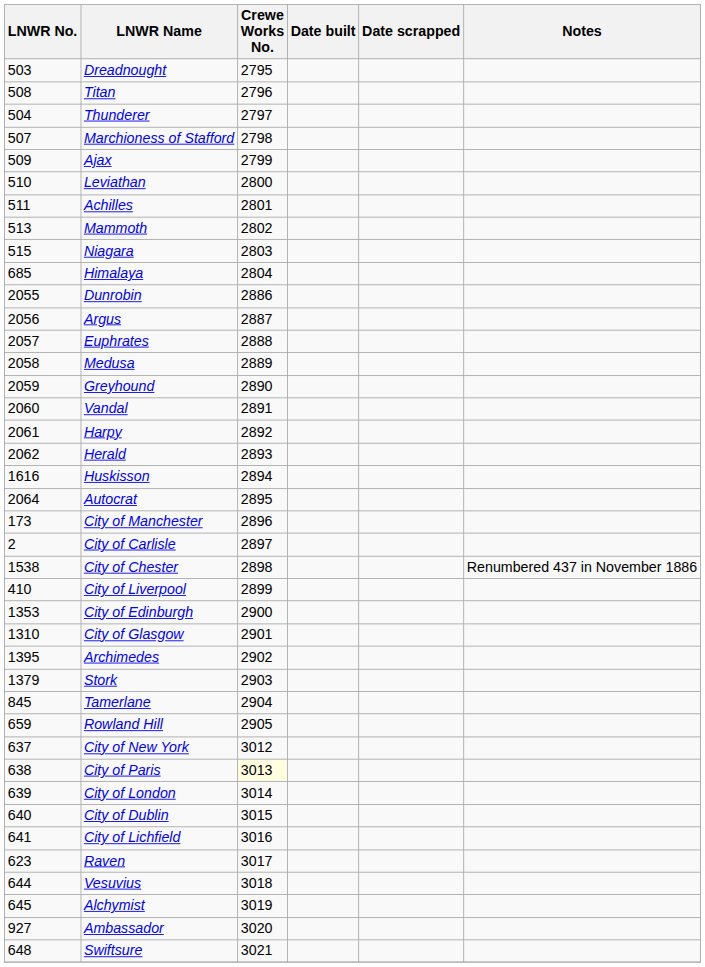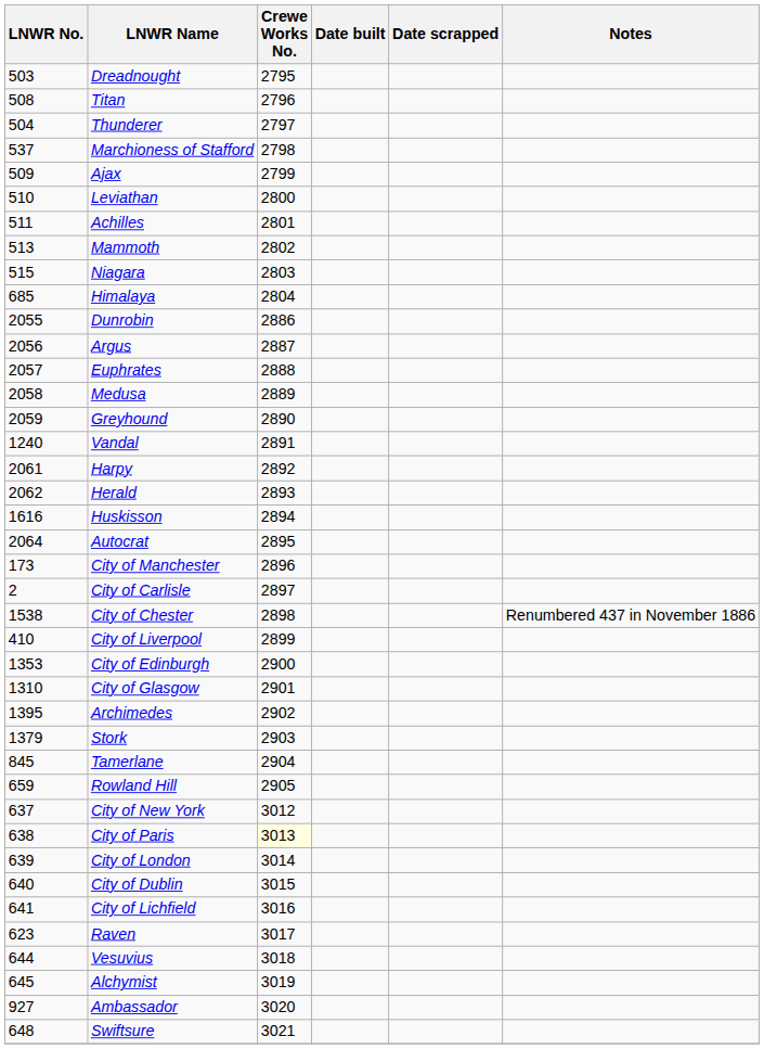Marchioness of Stafford | LNWR No.: 507 -> 537
Vandal | LNWR No.: 2060 -> 1240
